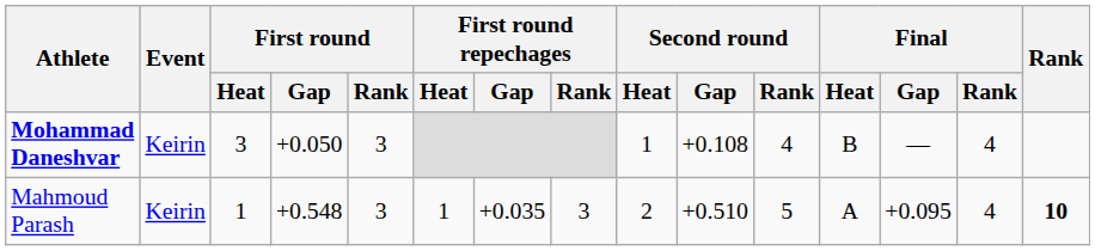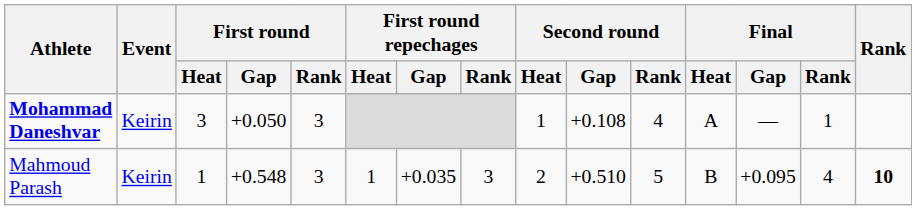Mohammad Daneshvar | Final / Heat: B -> A
Mohammad Daneshvar | Final / Rank: 4 -> 1
Mahmoud Parash | Final / Heat: A -> B
